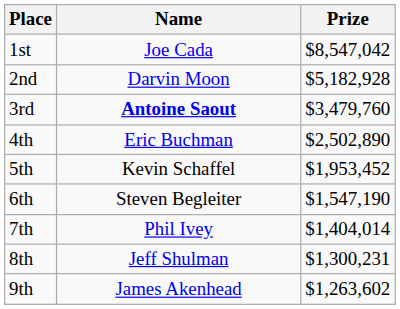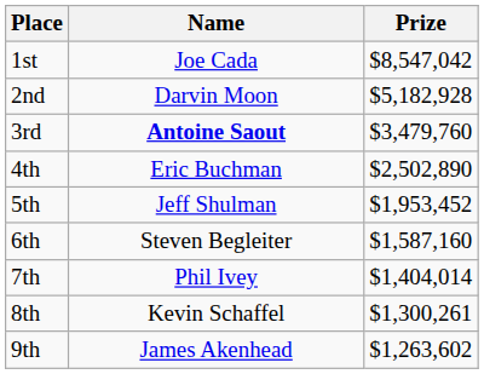5th | Name: Kevin Schaffel -> Jeff Shulman
6th | Prize: $1,547,190 -> $1,587,160
8th | Name: Jeff Shulman -> Kevin Schaffel
8th | Prize: $1,300,231 -> $1,300,261
